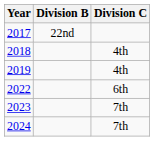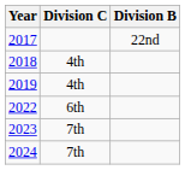columns swapped: Division B <-> Division C
